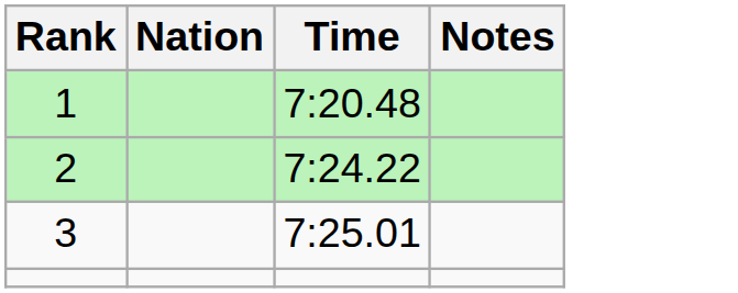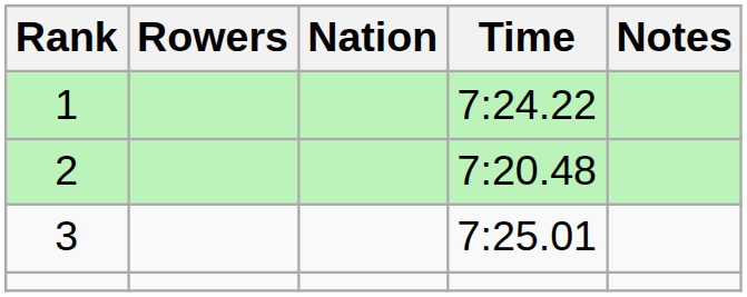+ column: Rowers
1 | Time: 7:20.48 -> 7:24.22
2 | Time: 7:24.22 -> 7:20.48
